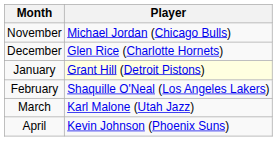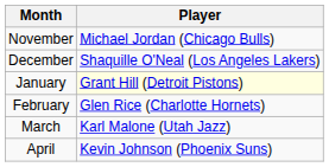December | Player: Glen Rice (Charlotte Hornets) -> Shaquille O'Neal (Los Angeles Lakers)
February | Player: Shaquille O'Neal (Los Angeles Lakers) -> Glen Rice (Charlotte Hornets)
